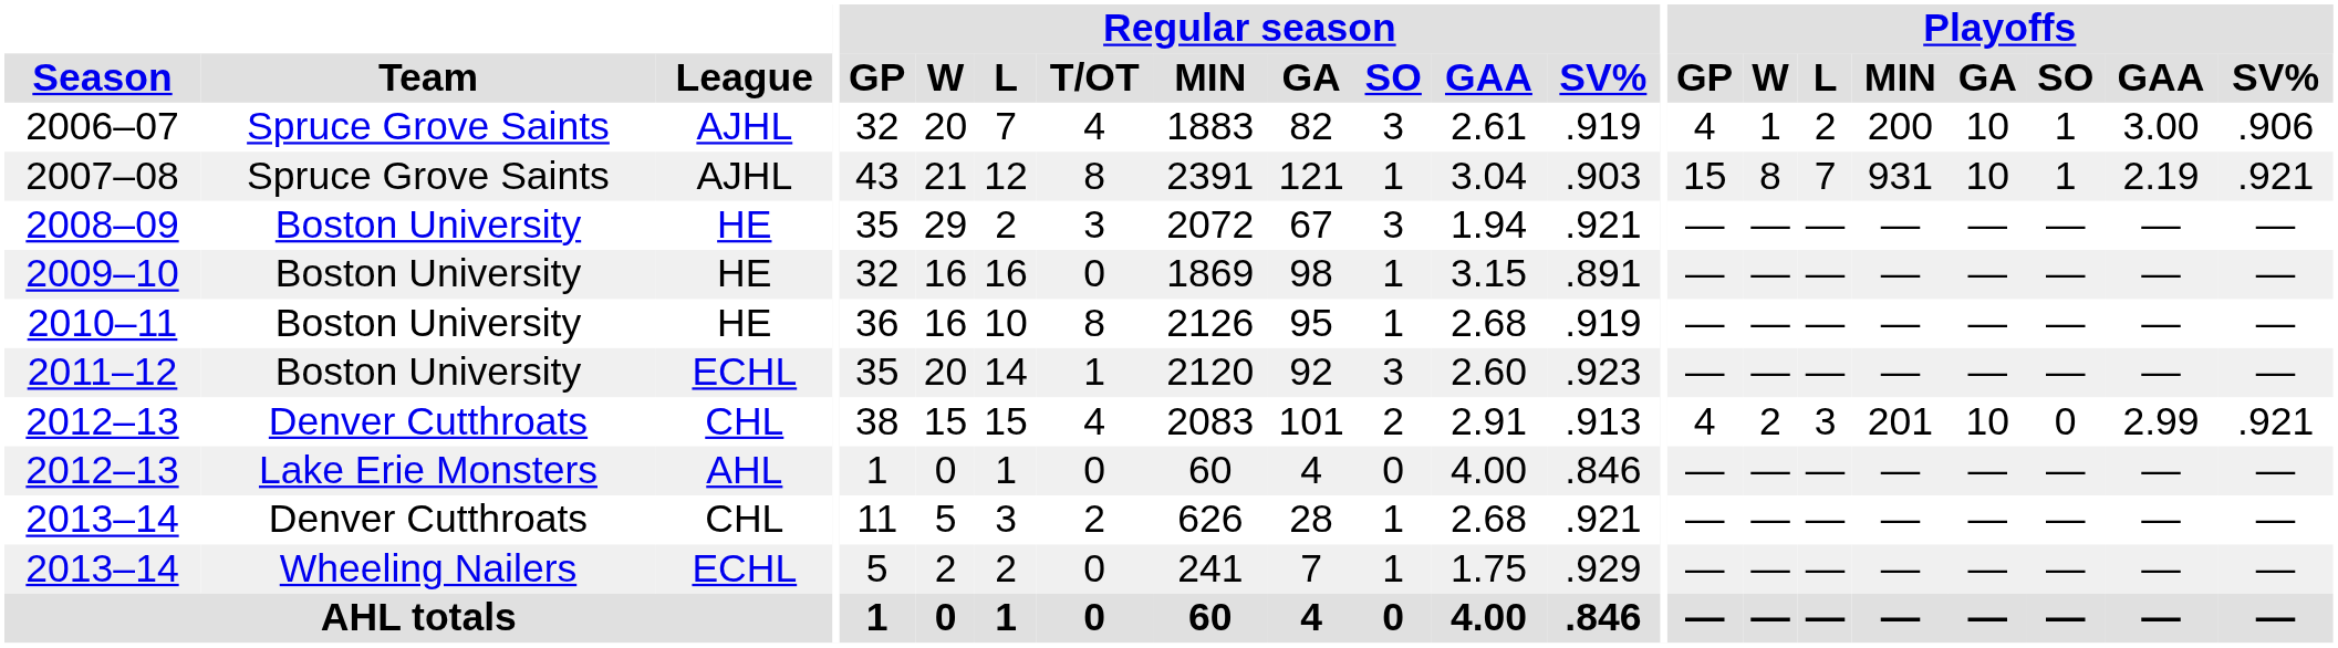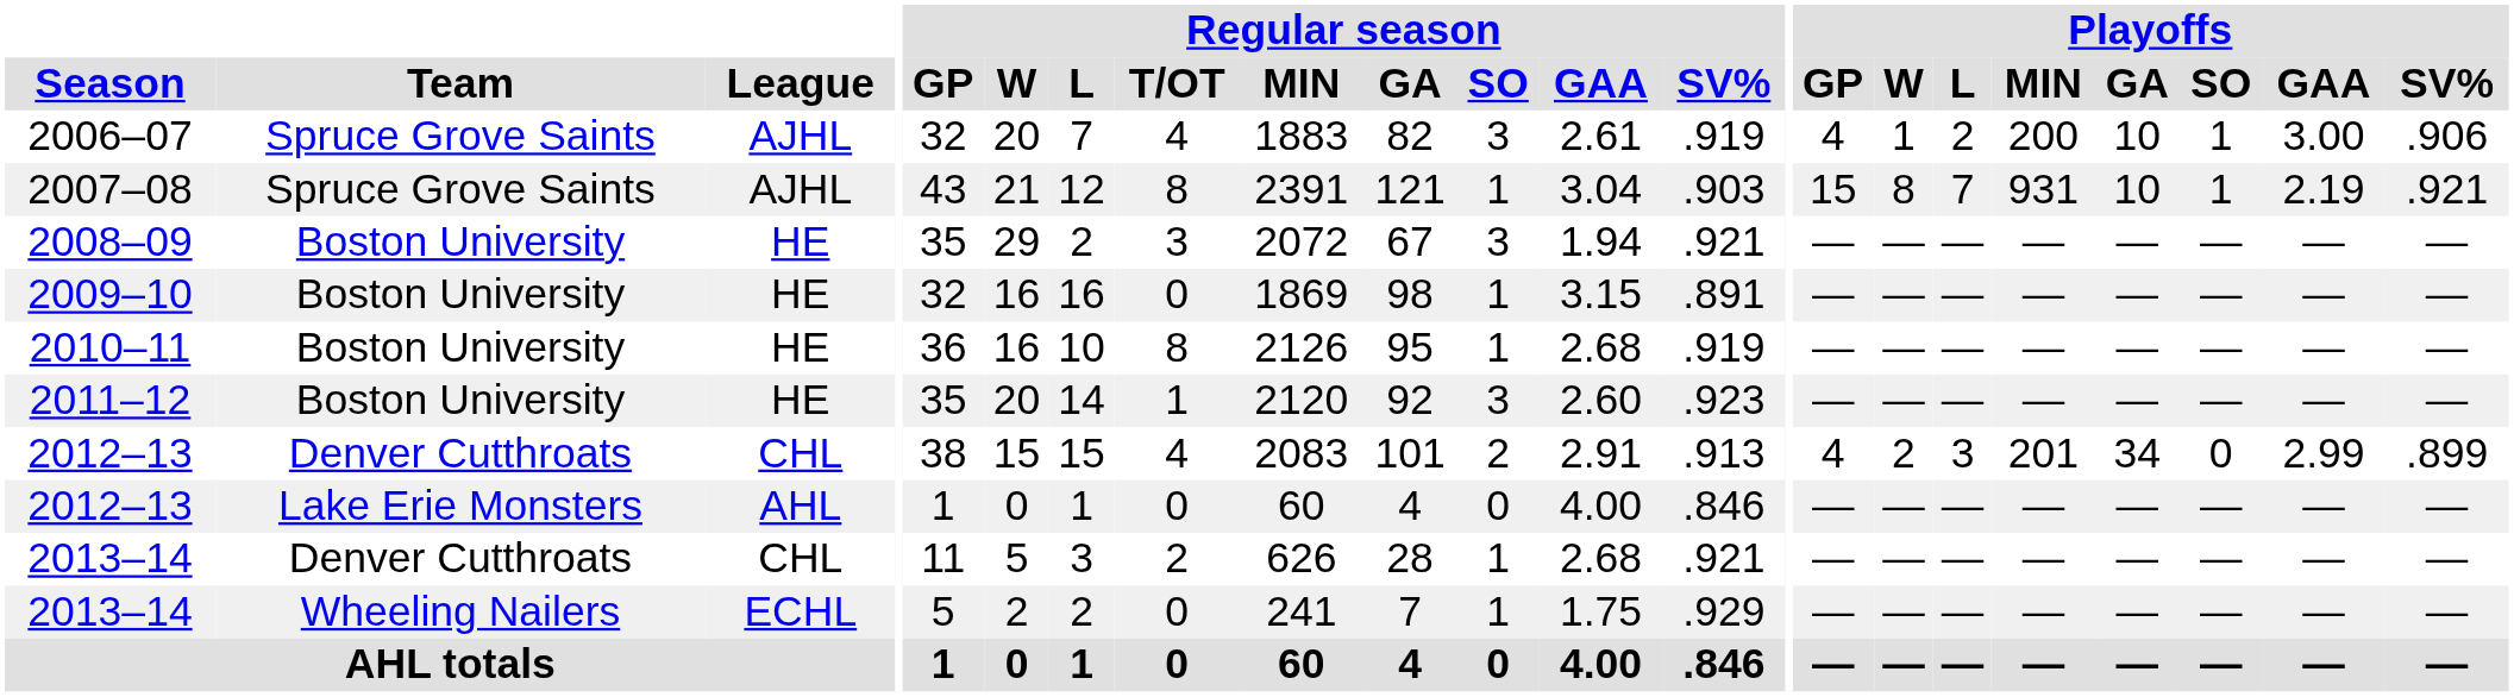2011–12 | League: ECHL -> HE
2012–13 / Denver Cutthroats | Playoffs / GA: 10 -> 34
2012–13 / Denver Cutthroats | Playoffs / SV%: .921 -> .899
